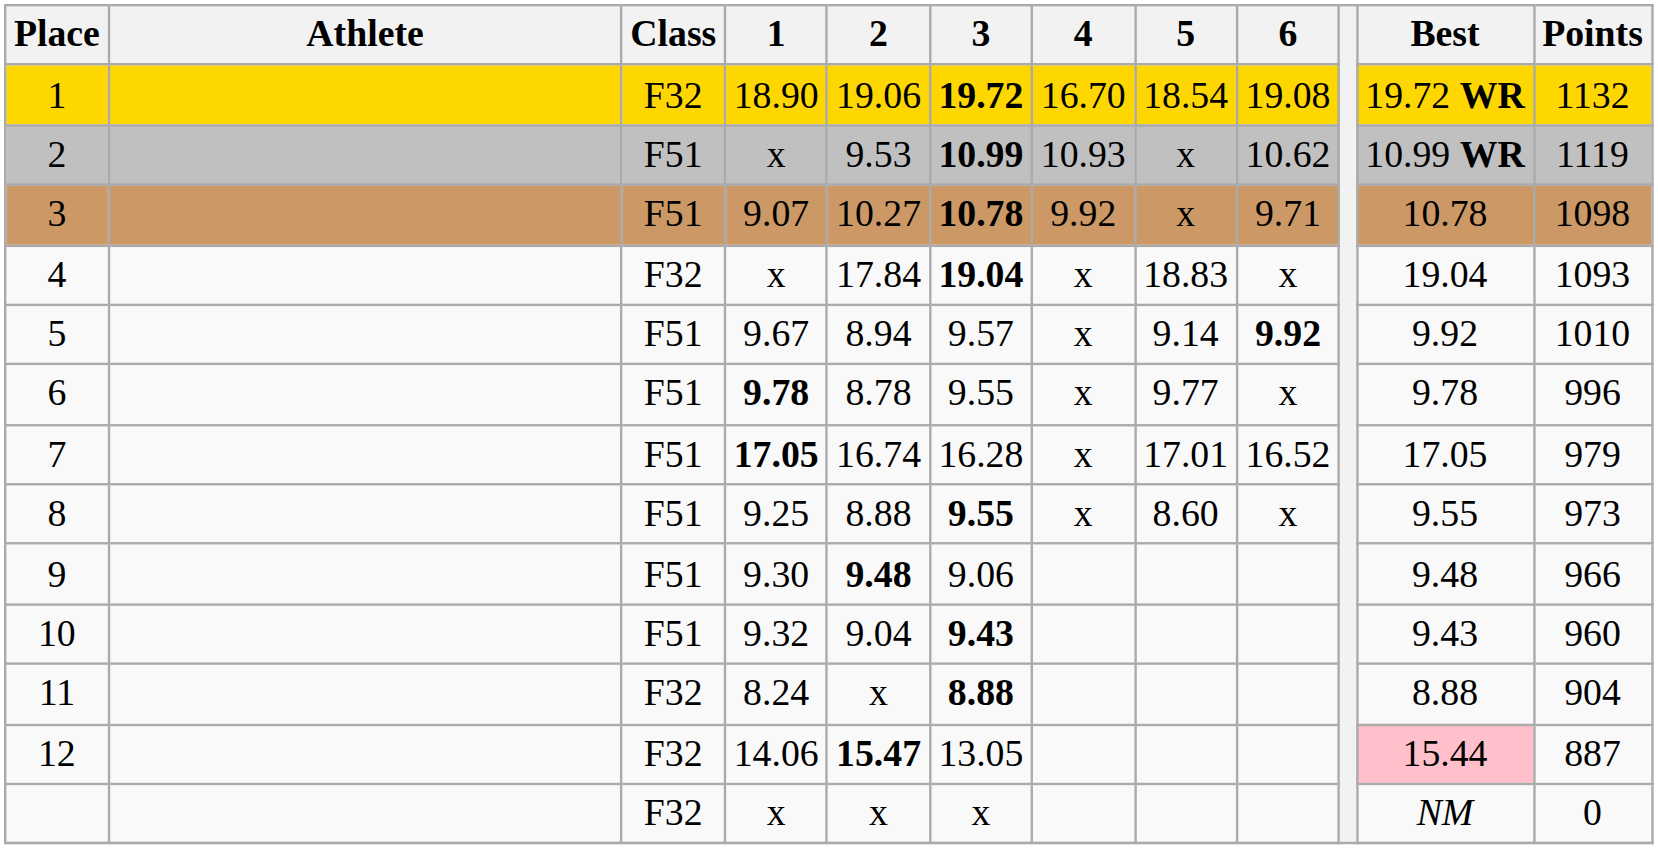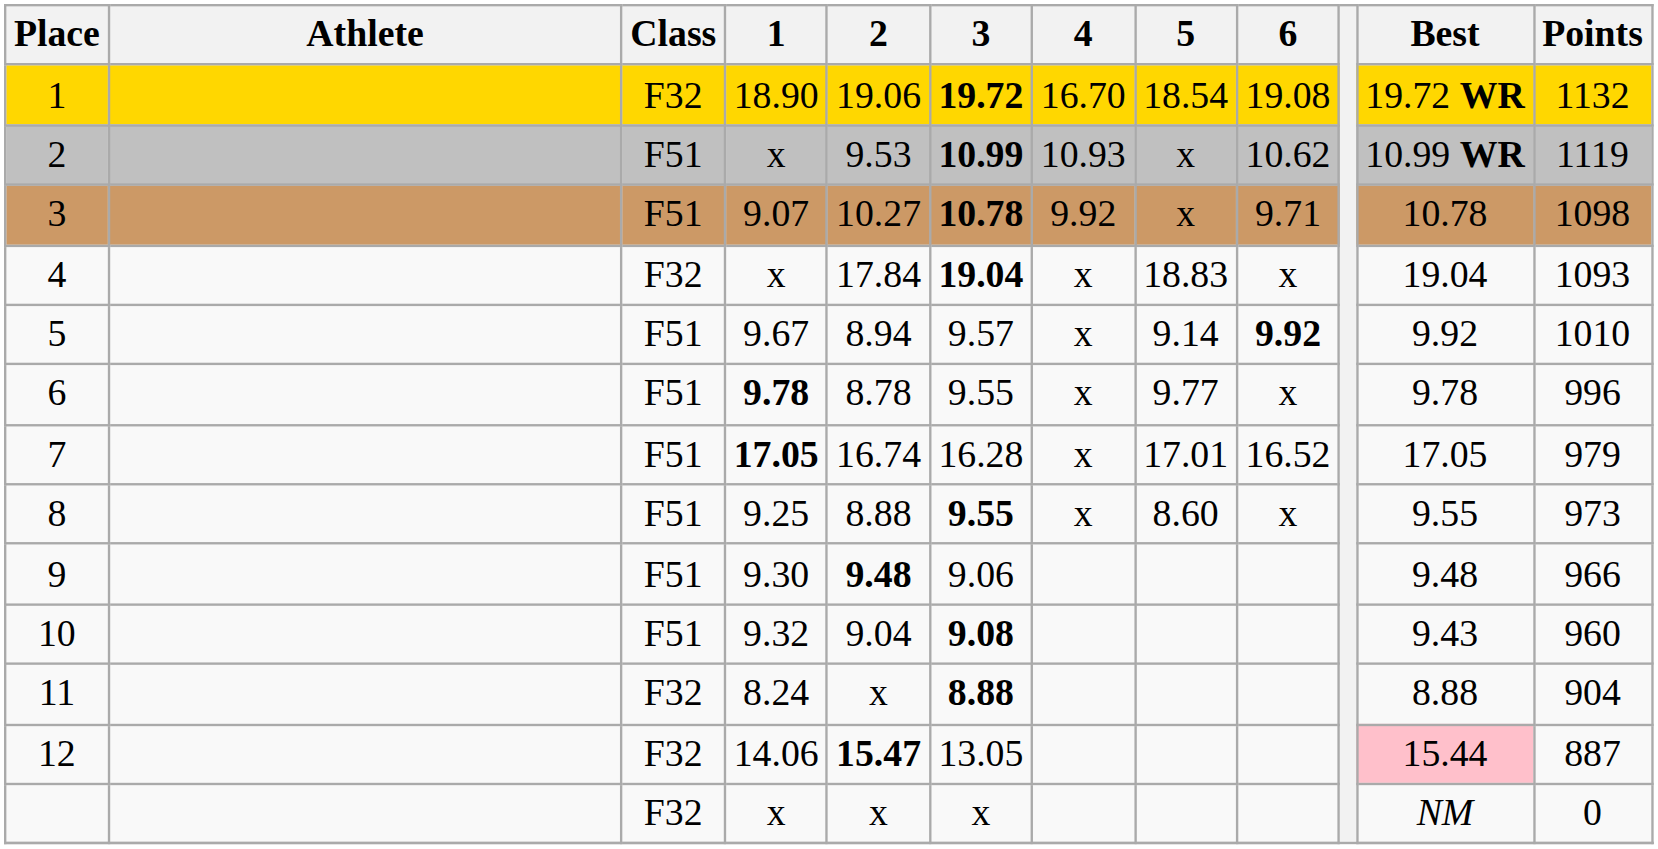10 | 3: 9.43 -> 9.08
